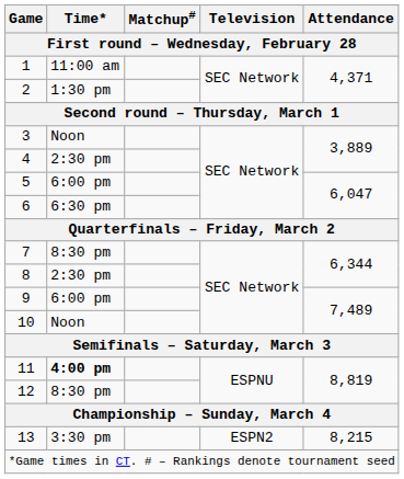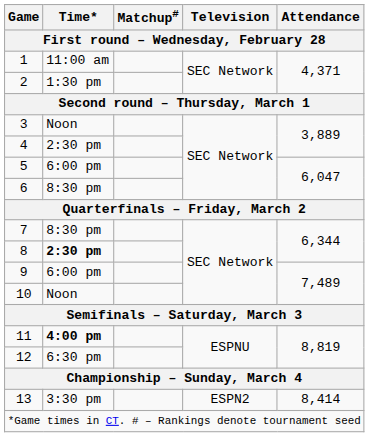6 | Time*: 6:30 pm -> 8:30 pm
8 | Time*: normal -> bold
12 | Time*: 8:30 pm -> 6:30 pm
13 | Attendance: 8,215 -> 8,414
